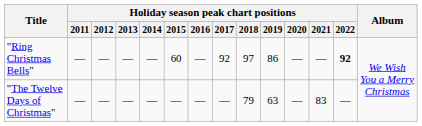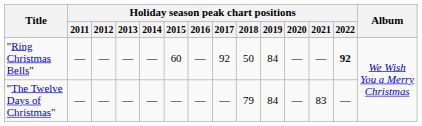"Ring Christmas Bells" | Holiday season peak chart positions / 2018: 97 -> 50
"Ring Christmas Bells" | Holiday season peak chart positions / 2019: 86 -> 84
"The Twelve Days of Christmas" | Holiday season peak chart positions / 2019: 63 -> 84
